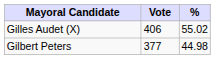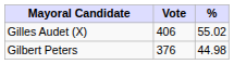Gilbert Peters | Vote: 377 -> 376
